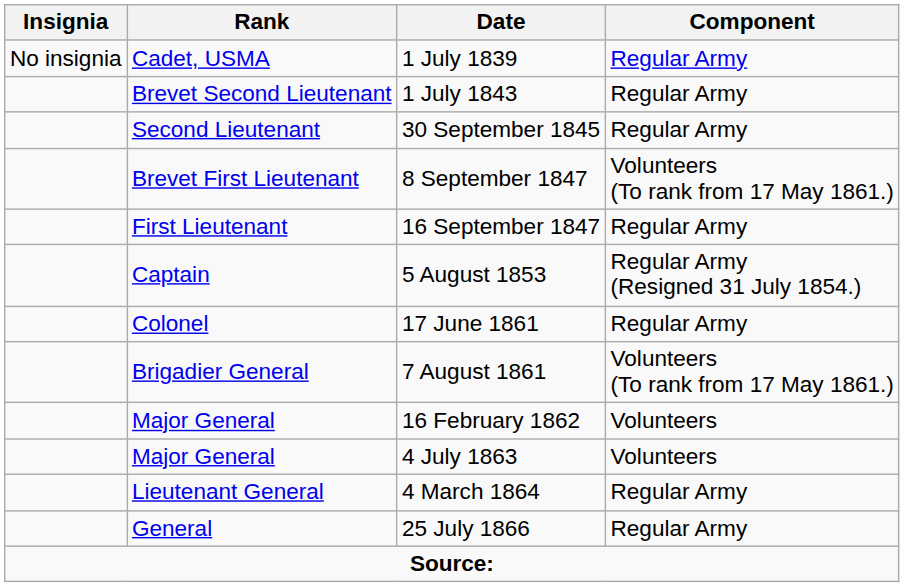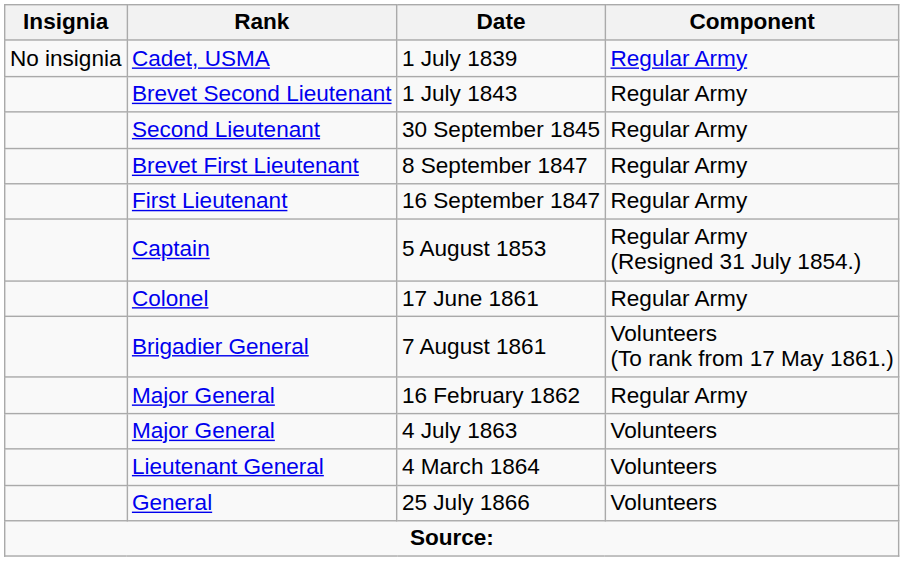8 September 1847 | Component: Volunteers (To rank from 17 May 1861.) -> Regular Army
16 February 1862 | Component: Volunteers -> Regular Army
4 March 1864 | Component: Regular Army -> Volunteers
25 July 1866 | Component: Regular Army -> Volunteers
